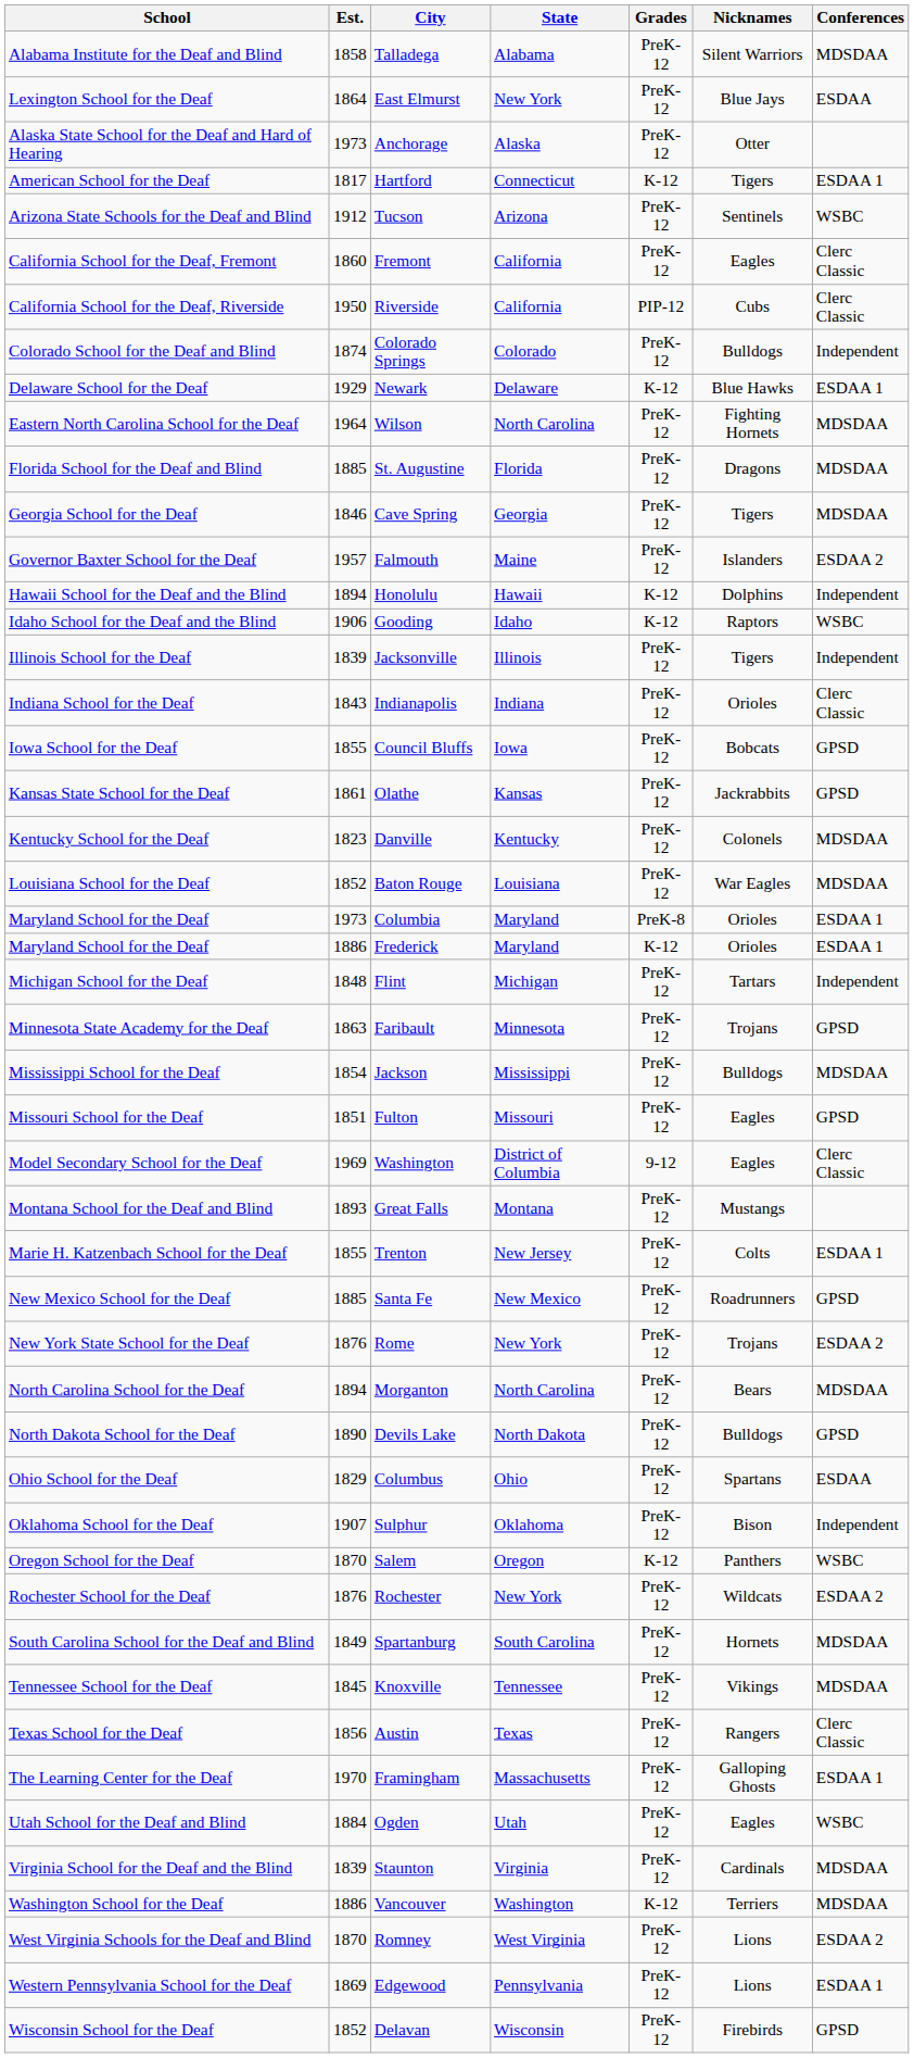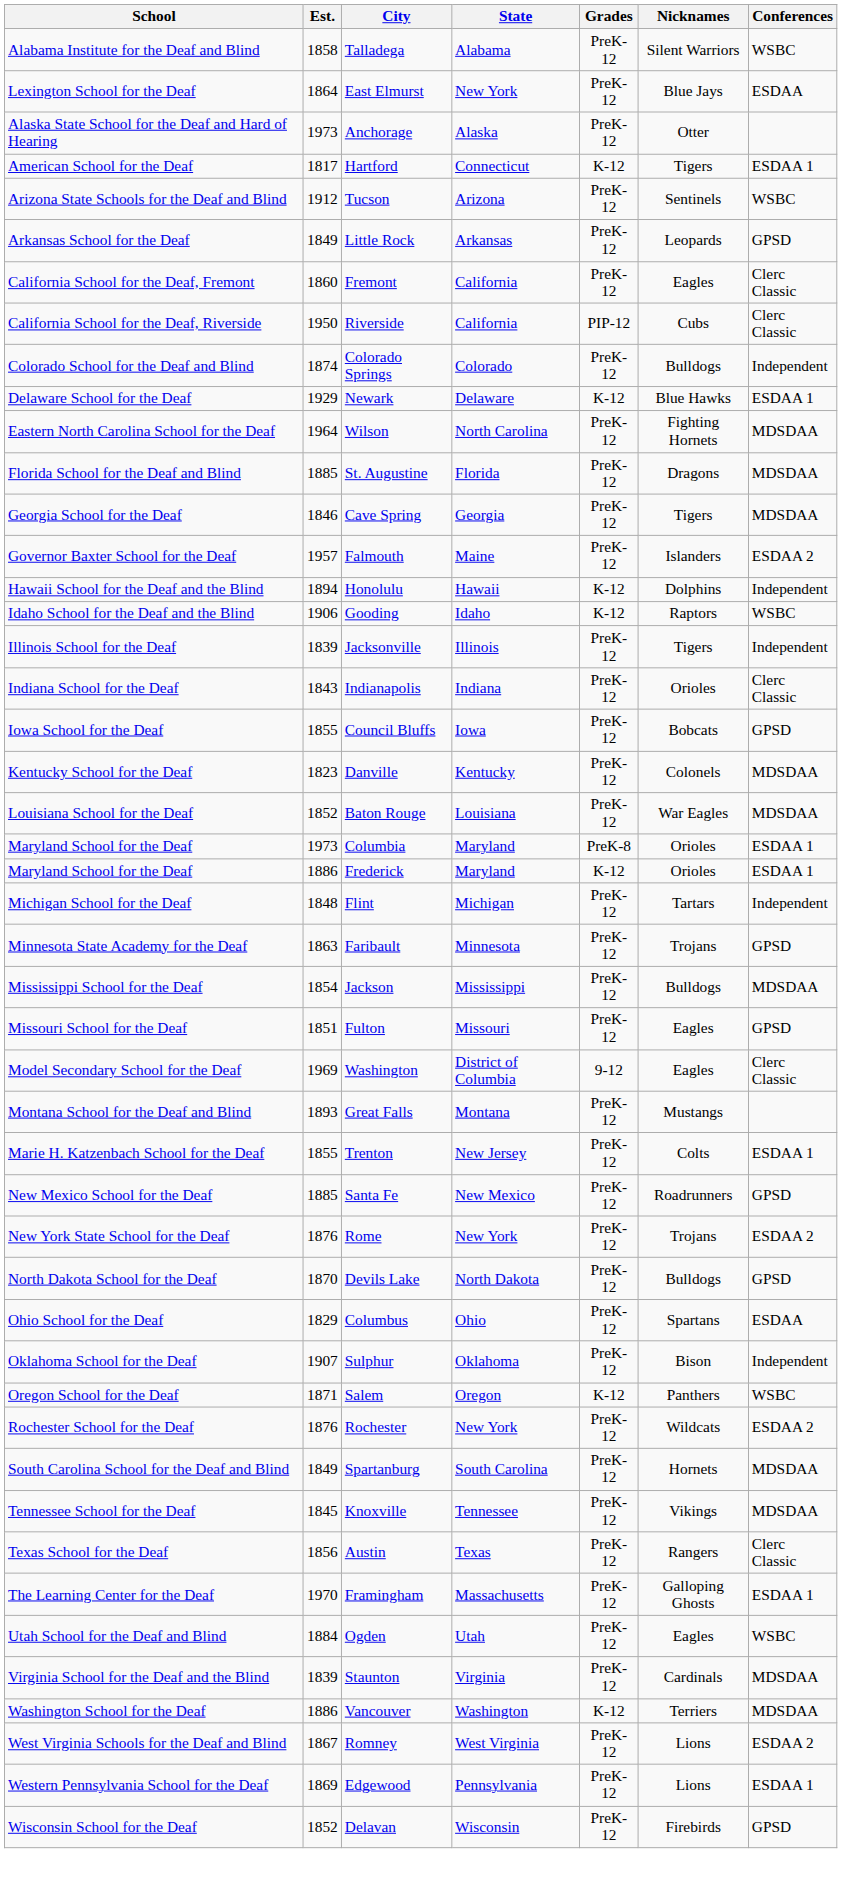Talladega | Conferences: MDSDAA -> WSBC
+ row: Arkansas School for the Deaf | 1849 | Little Rock | Arkansas | PreK-12 | Leopards | GPSD
- row: Kansas State School for the Deaf | 1861 | Olathe | Kansas | PreK-12 | Jackrabbits | GPSD
- row: North Carolina School for the Deaf | 1894 | Morganton | North Carolina | PreK-12 | Bears | MDSDAA
Devils Lake | Est.: 1890 -> 1870
Salem | Est.: 1870 -> 1871
Romney | Est.: 1870 -> 1867
